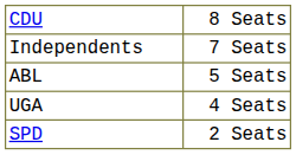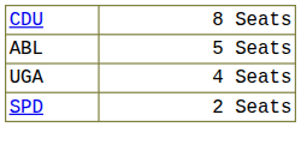- row: Independents | 7 Seats
